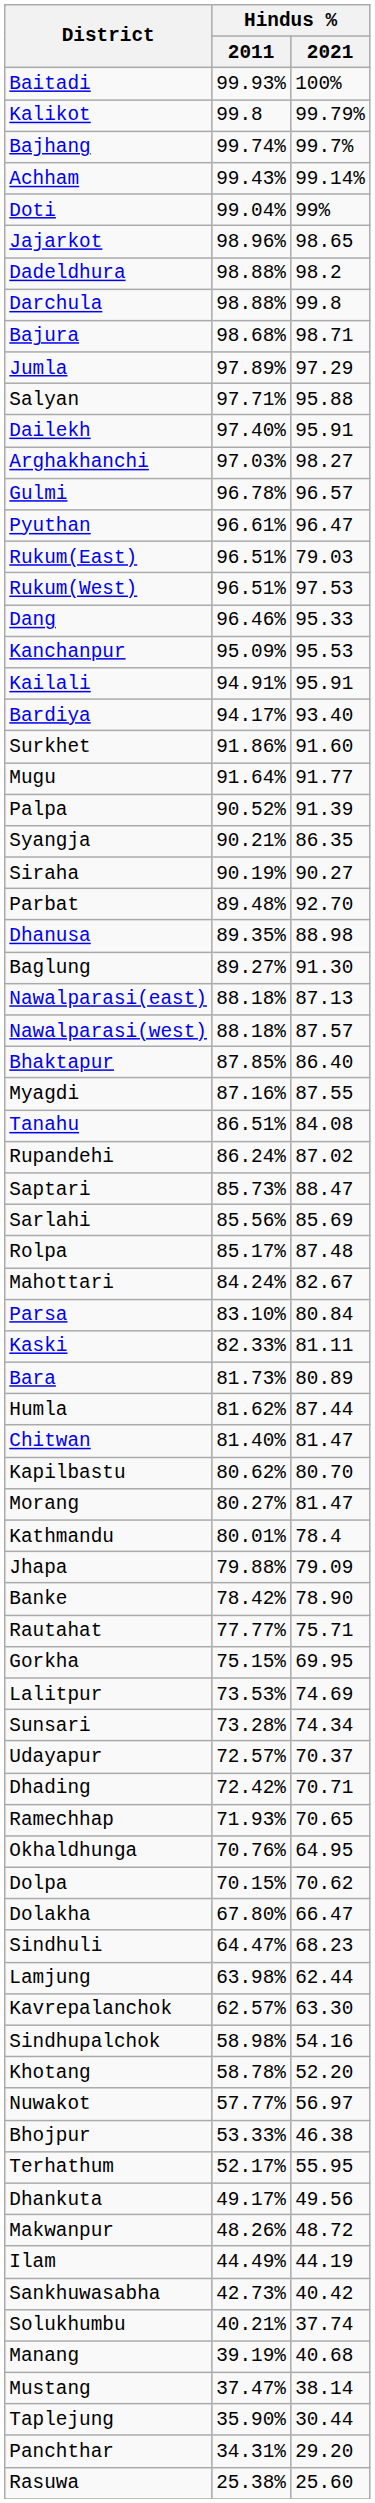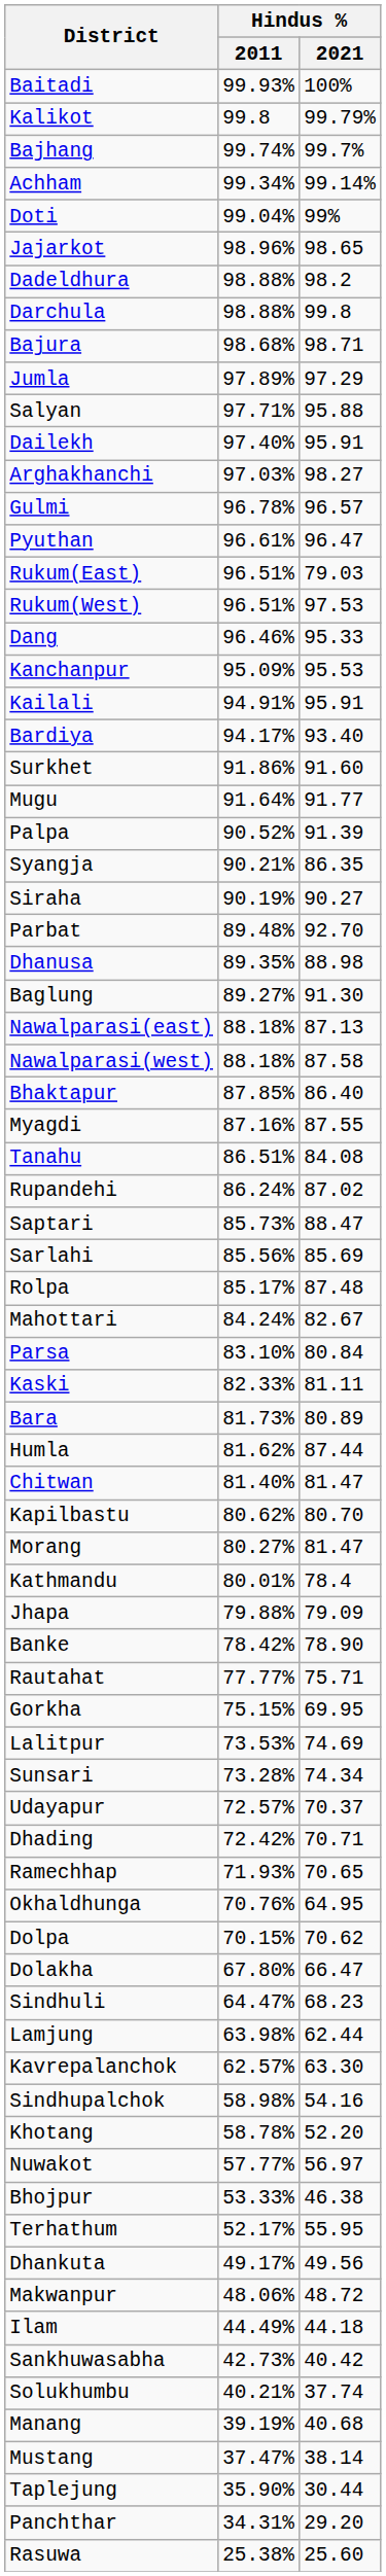Achham | Hindus % / 2011: 99.43% -> 99.34%
Nawalparasi(west) | Hindus % / 2021: 87.57 -> 87.58
Makwanpur | Hindus % / 2011: 48.26% -> 48.06%
Ilam | Hindus % / 2021: 44.19 -> 44.18
